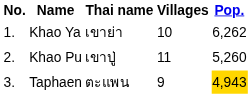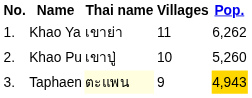Khao Ya | Villages: 10 -> 11
Khao Pu | Villages: 11 -> 10
Taphaen | Thai name: no background -> lightyellow background
